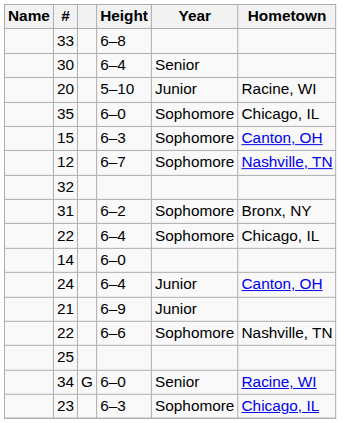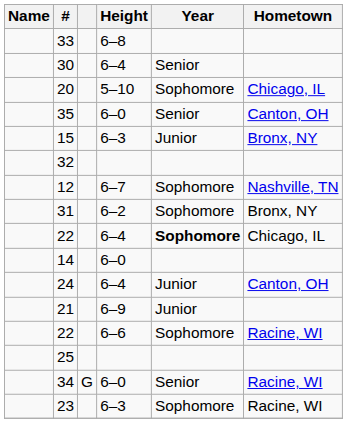20 | Year: Junior -> Sophomore
20 | Hometown: Racine, WI -> Chicago, IL
35 | Year: Sophomore -> Senior
35 | Hometown: Chicago, IL -> Canton, OH
15 | Year: Sophomore -> Junior
15 | Hometown: Canton, OH -> Bronx, NY
rows swapped: 12 <-> 32
22 / 6–4 | Year: normal -> bold
22 / 6–6 | Hometown: Nashville, TN -> Racine, WI
23 | Hometown: Chicago, IL -> Racine, WI
